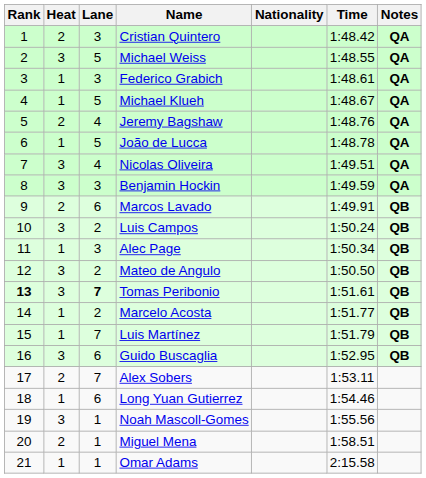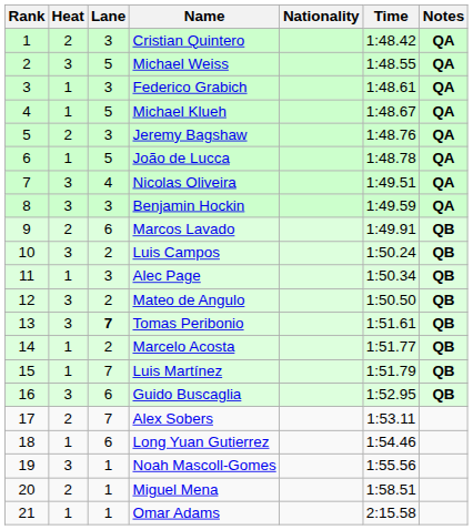Jeremy Bagshaw | Lane: 4 -> 3
Tomas Peribonio | Rank: bold -> normal
